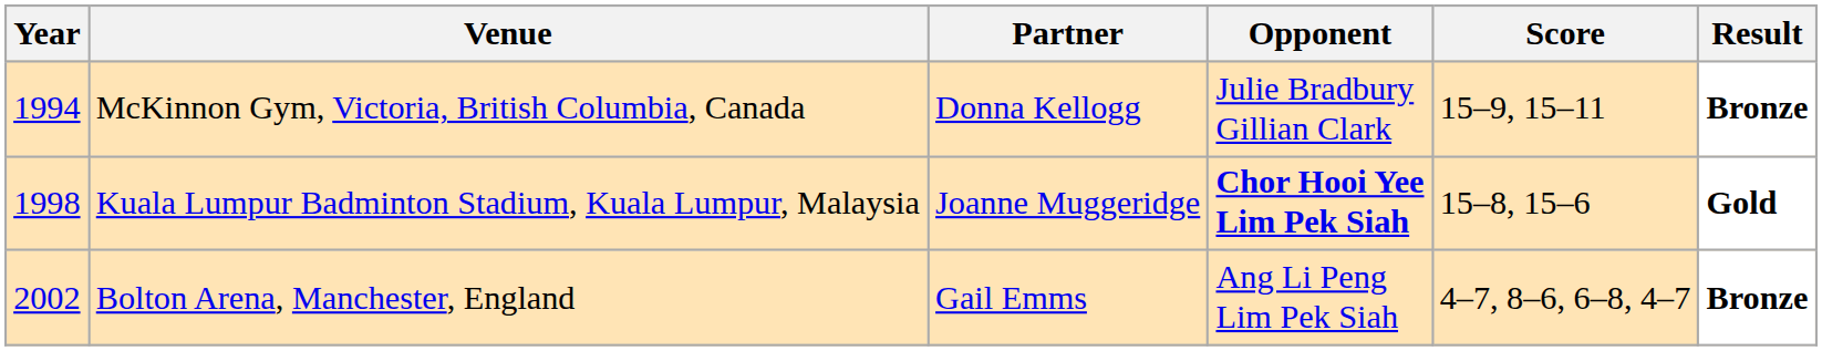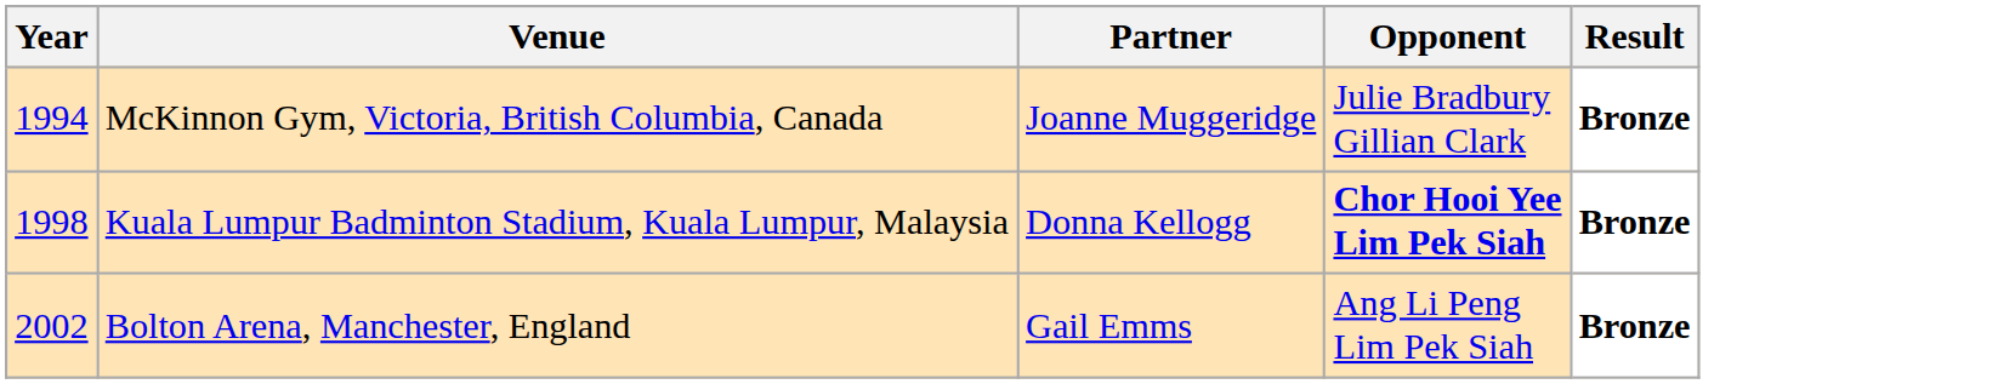- column: Score | 15–9, 15–11 | 15–8, 15–6 | 4–7, 8–6, 6–8, 4–7
McKinnon Gym, Victoria, British Columbia, Canada | Partner: Donna Kellogg -> Joanne Muggeridge
Kuala Lumpur Badminton Stadium, Kuala Lumpur, Malaysia | Partner: Joanne Muggeridge -> Donna Kellogg
Kuala Lumpur Badminton Stadium, Kuala Lumpur, Malaysia | Result: Gold -> Bronze
